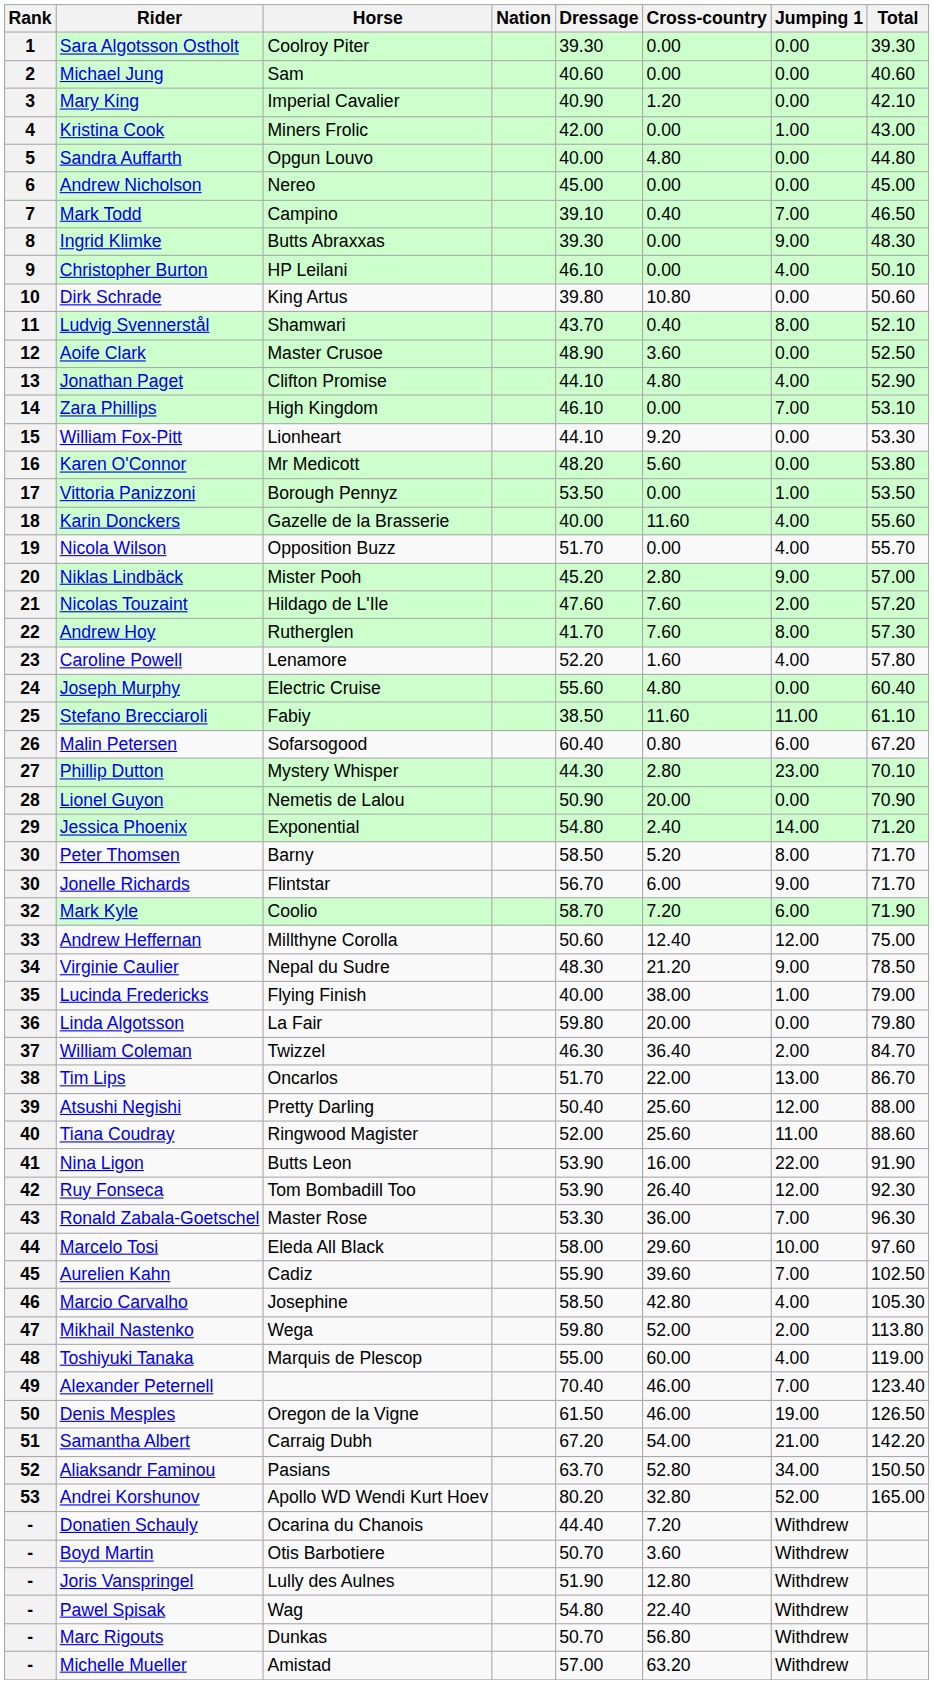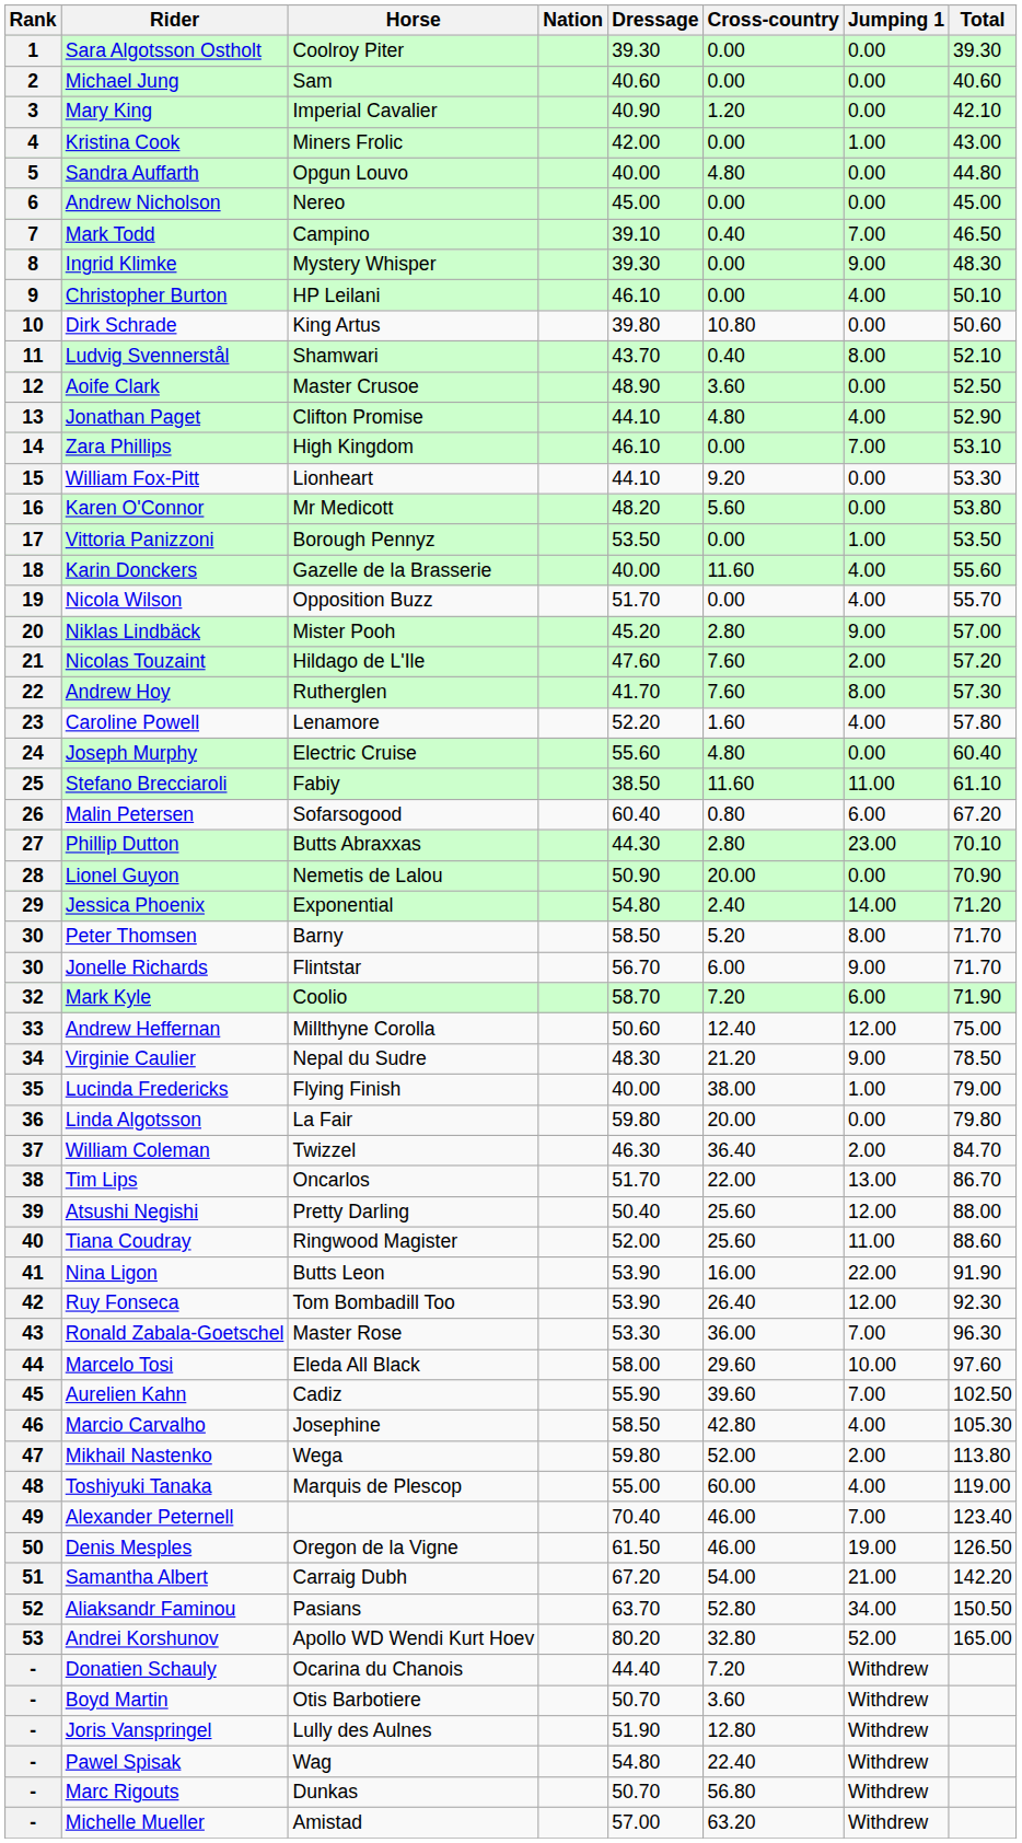Ingrid Klimke | Horse: Butts Abraxxas -> Mystery Whisper
Phillip Dutton | Horse: Mystery Whisper -> Butts Abraxxas
